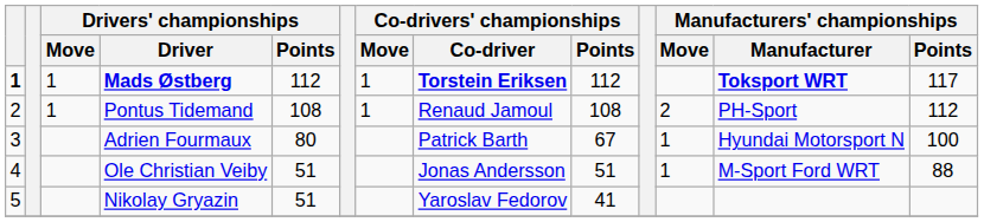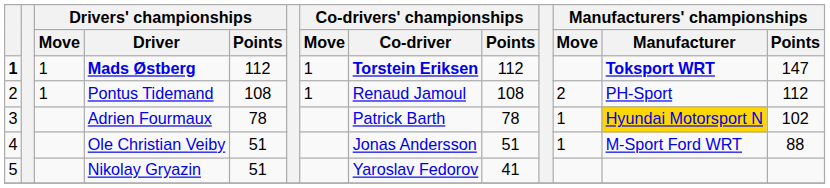Mads Østberg | Manufacturers' championships / Points: 117 -> 147
Adrien Fourmaux | Drivers' championships / Points: 80 -> 78
Adrien Fourmaux | Co-drivers' championships / Points: 67 -> 78
Adrien Fourmaux | Manufacturers' championships / Manufacturer: no background -> gold background
Adrien Fourmaux | Manufacturers' championships / Points: 100 -> 102
